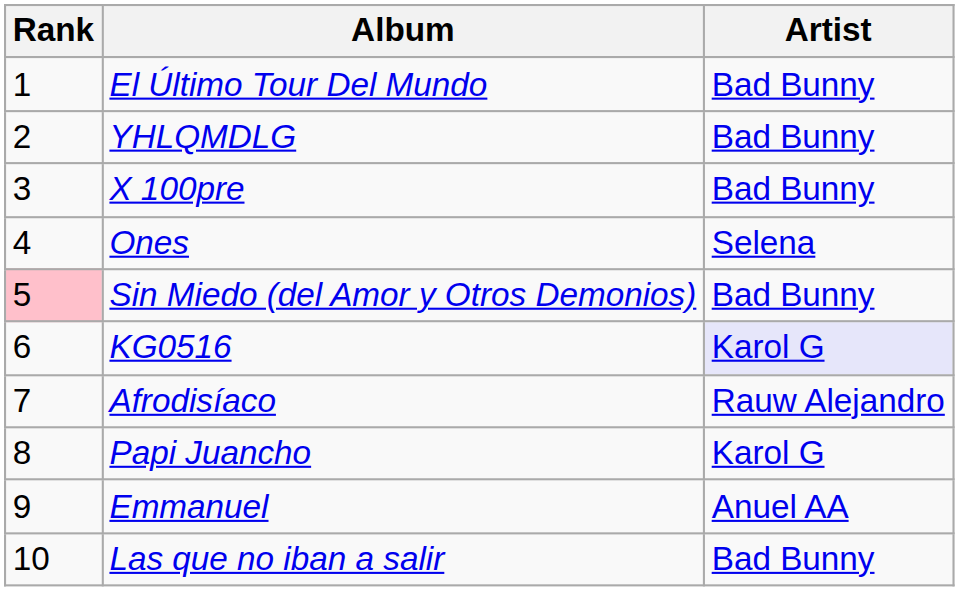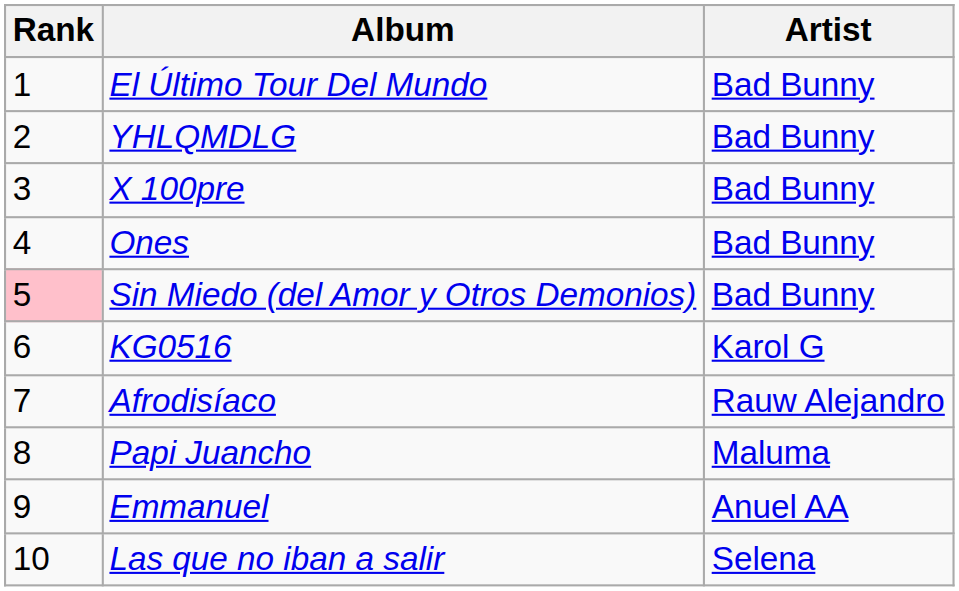Ones | Artist: Selena -> Bad Bunny
KG0516 | Artist: lavender background -> no background
Papi Juancho | Artist: Karol G -> Maluma
Las que no iban a salir | Artist: Bad Bunny -> Selena
